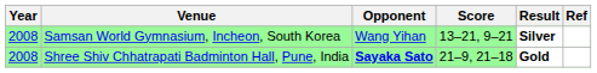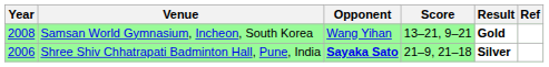Samsan World Gymnasium, Incheon, South Korea | Result: Silver -> Gold
Shree Shiv Chhatrapati Badminton Hall, Pune, India | Year: 2008 -> 2006
Shree Shiv Chhatrapati Badminton Hall, Pune, India | Result: Gold -> Silver
